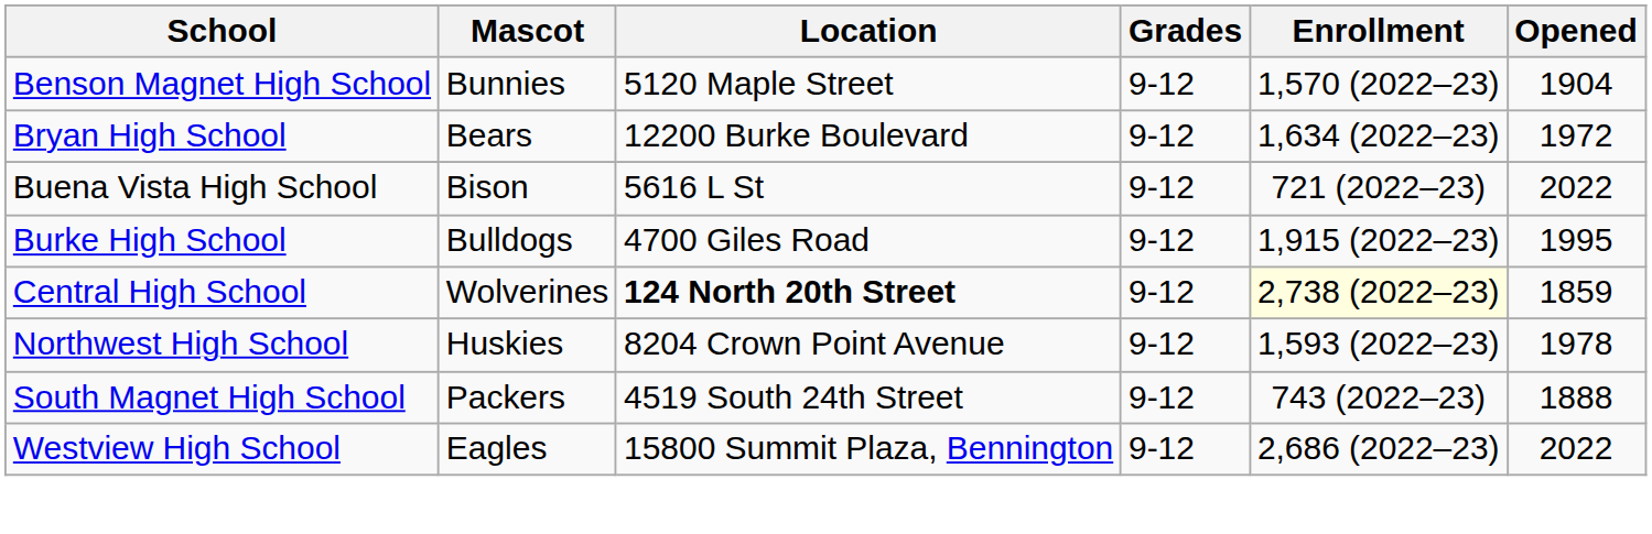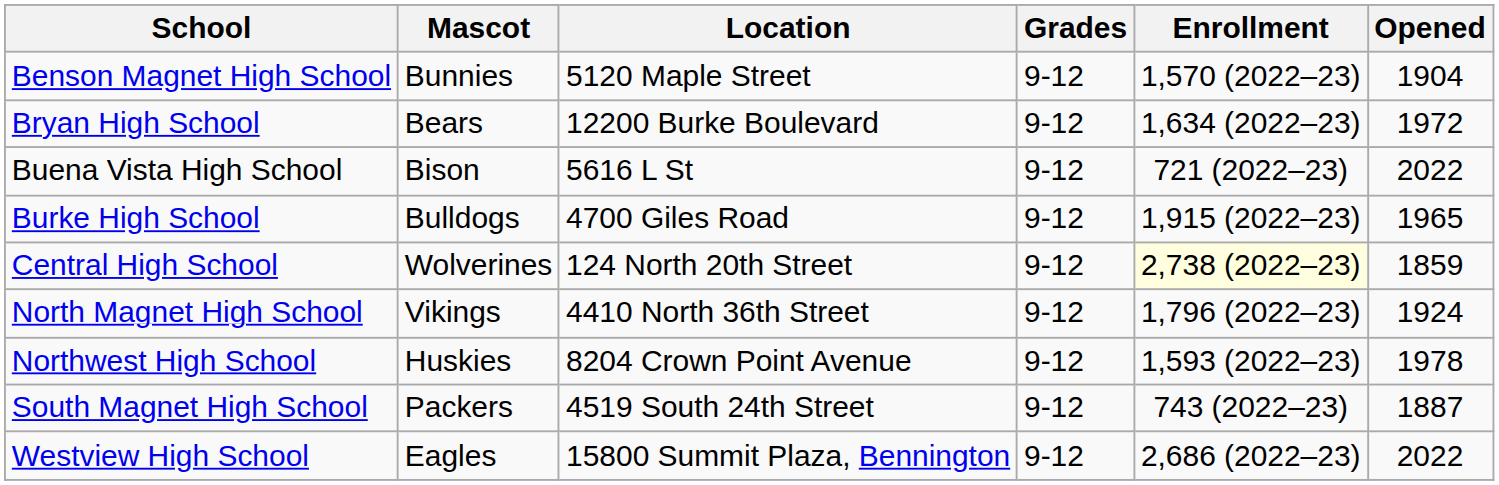Burke High School | Opened: 1995 -> 1965
Central High School | Location: bold -> normal
+ row: North Magnet High School | Vikings | 4410 North 36th Street | 9-12 | 1,796 (2022–23) | 1924
South Magnet High School | Opened: 1888 -> 1887
